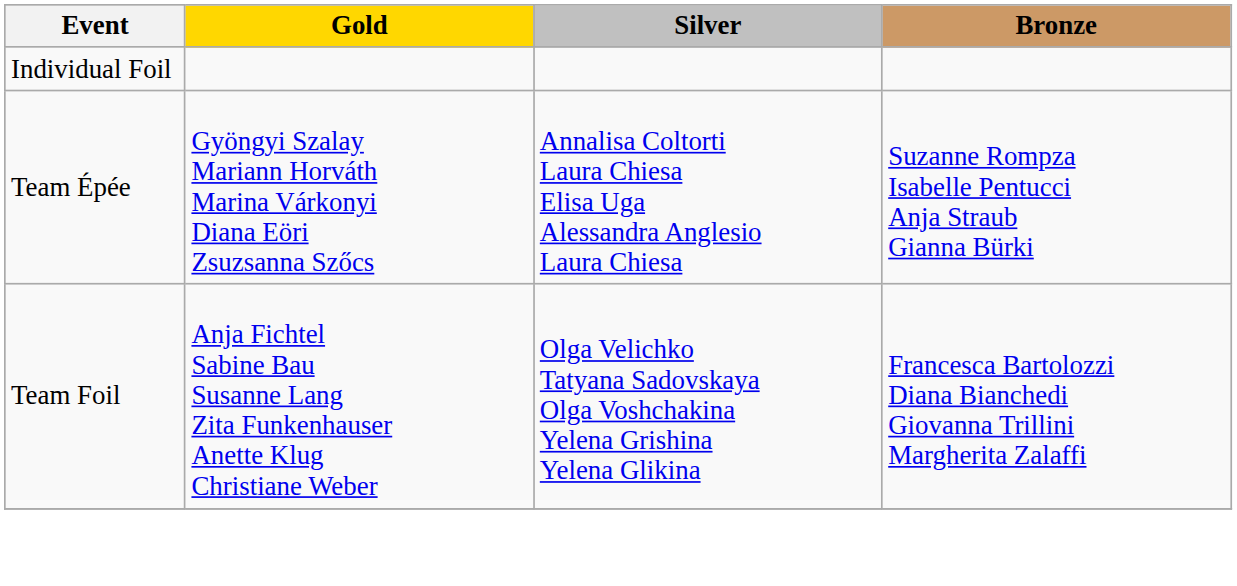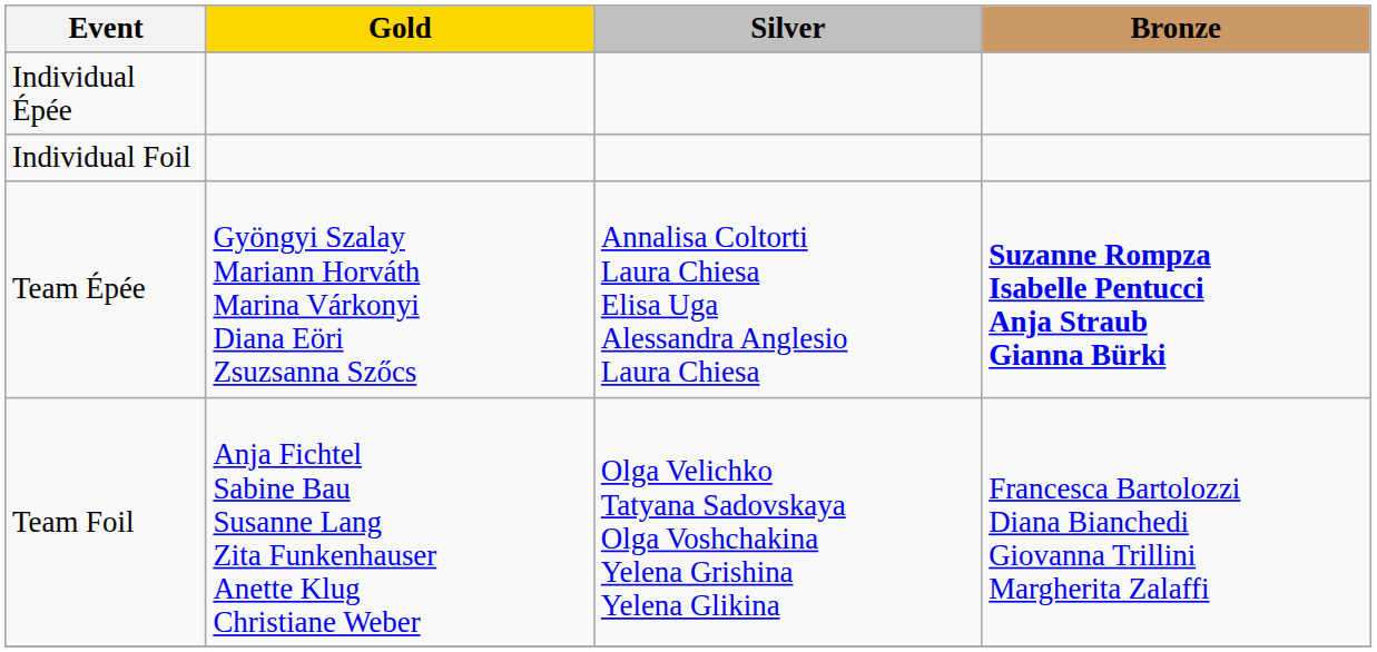+ row: Individual Épée
Team Épée | Bronze: normal -> bold
